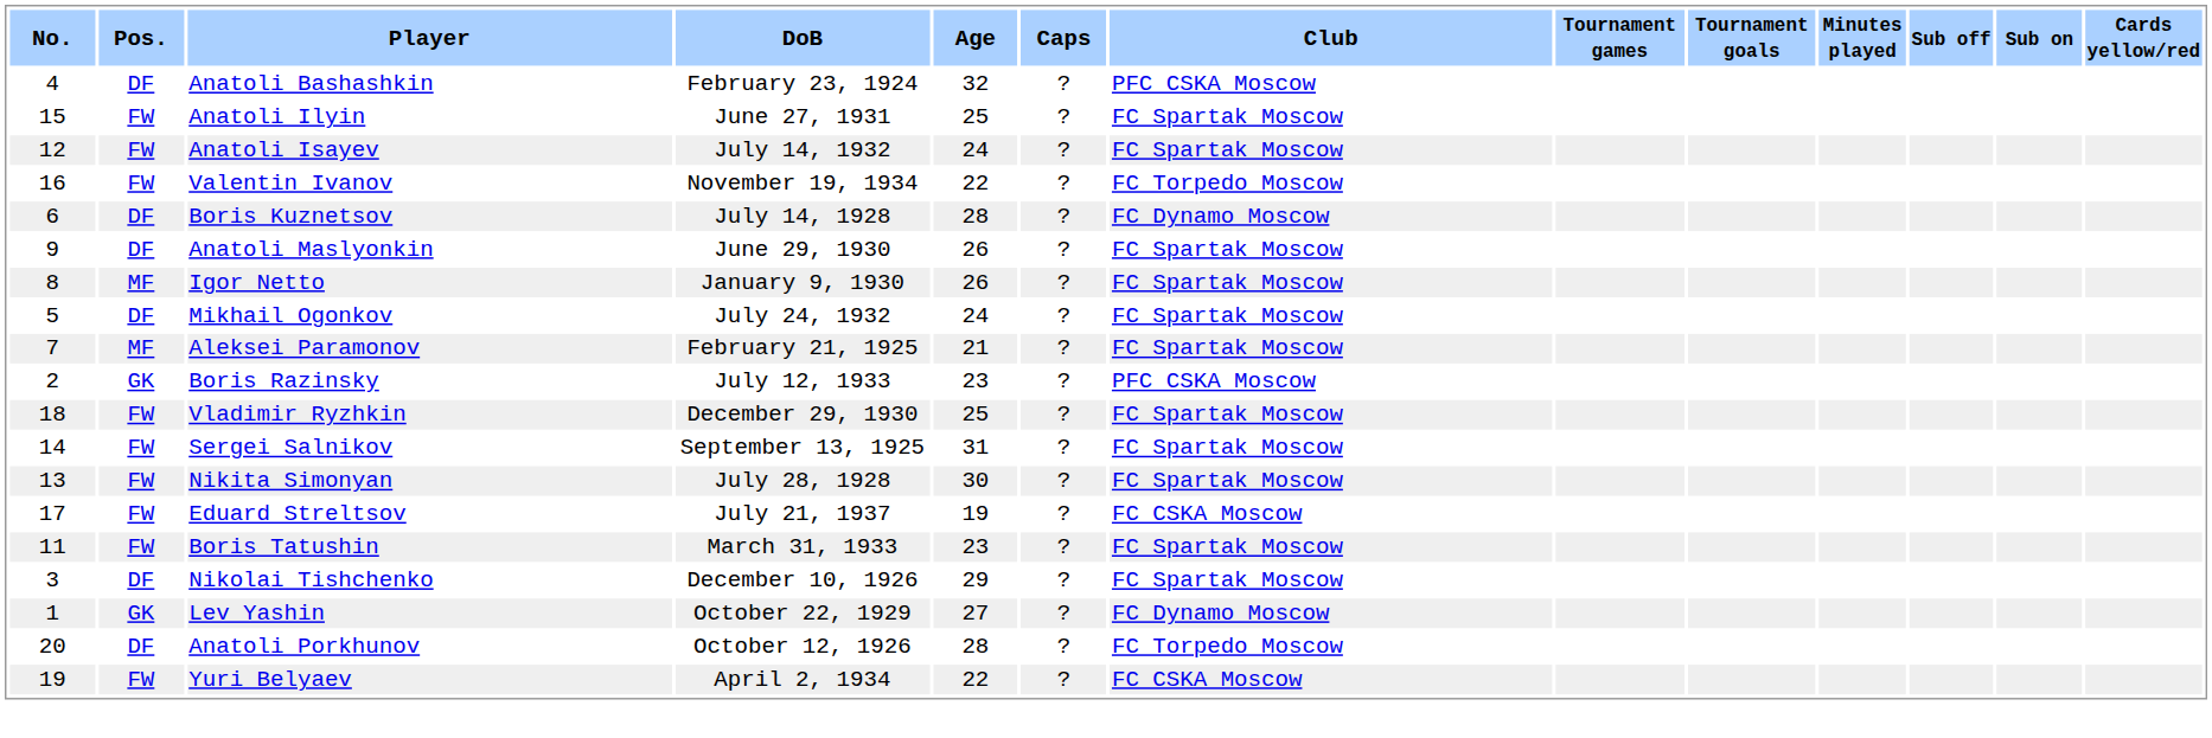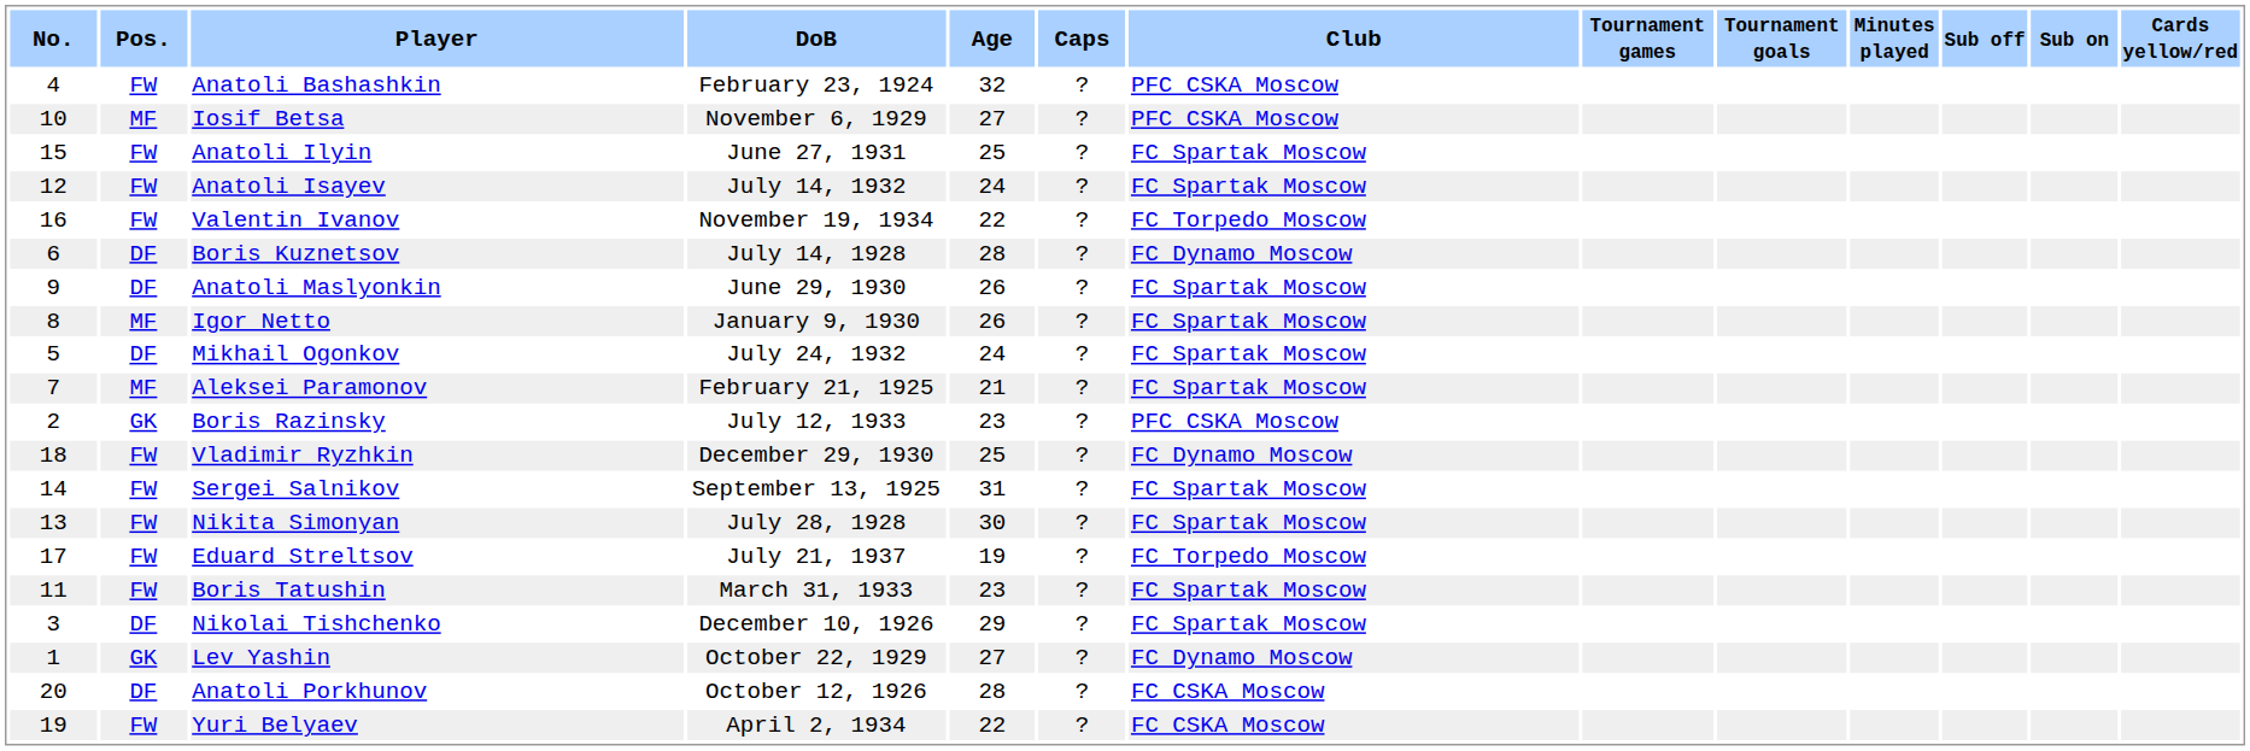Anatoli Bashashkin | Pos.: DF -> FW
+ row: 10 | MF | Iosif Betsa | November 6, 1929 | 27 | ? | PFC CSKA Moscow
Vladimir Ryzhkin | Club: FC Spartak Moscow -> FC Dynamo Moscow
Eduard Streltsov | Club: FC CSKA Moscow -> FC Torpedo Moscow
Anatoli Porkhunov | Club: FC Torpedo Moscow -> FC CSKA Moscow
